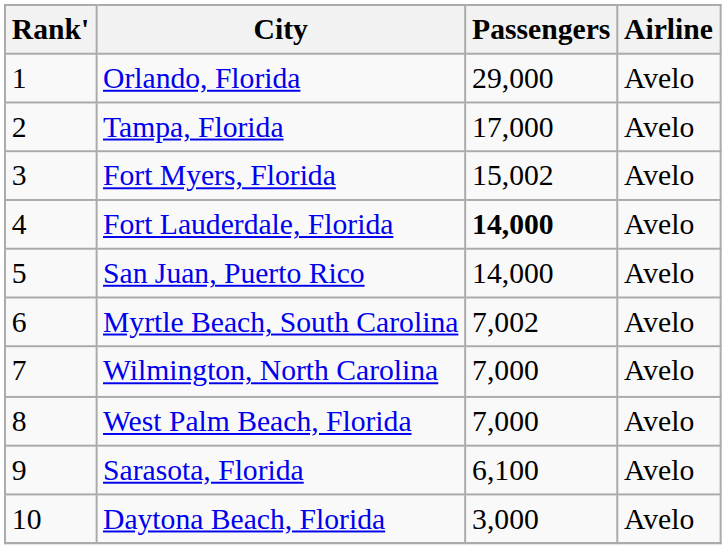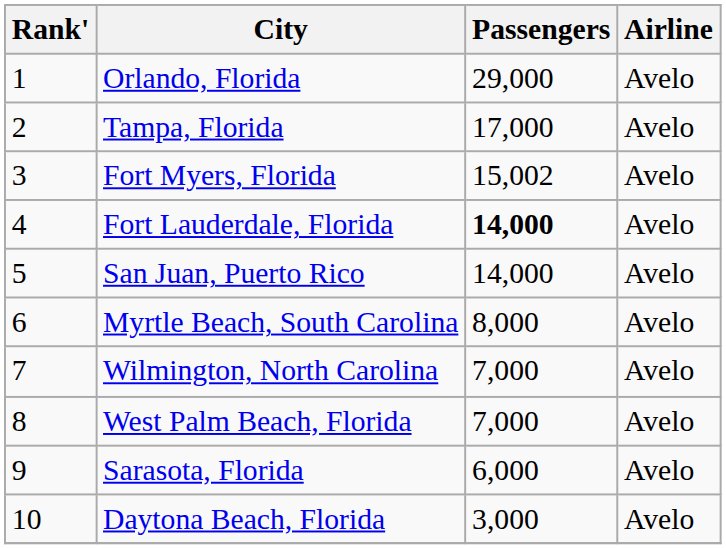Myrtle Beach, South Carolina | Passengers: 7,002 -> 8,000
Sarasota, Florida | Passengers: 6,100 -> 6,000
